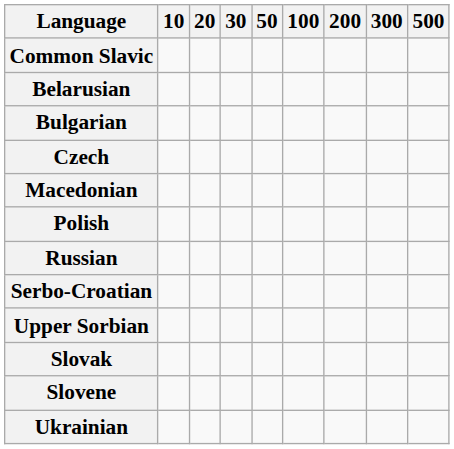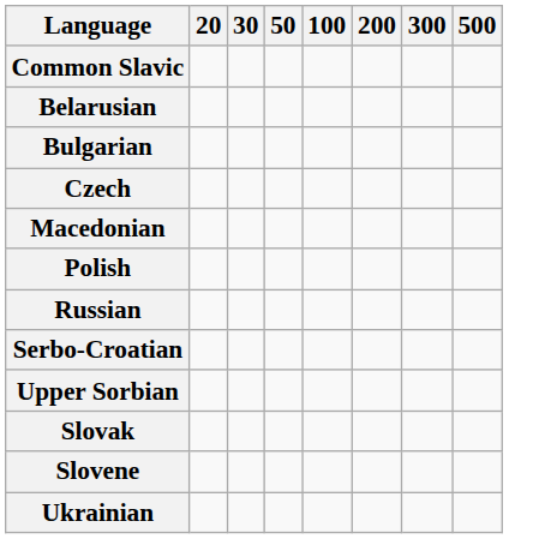- column: 10
